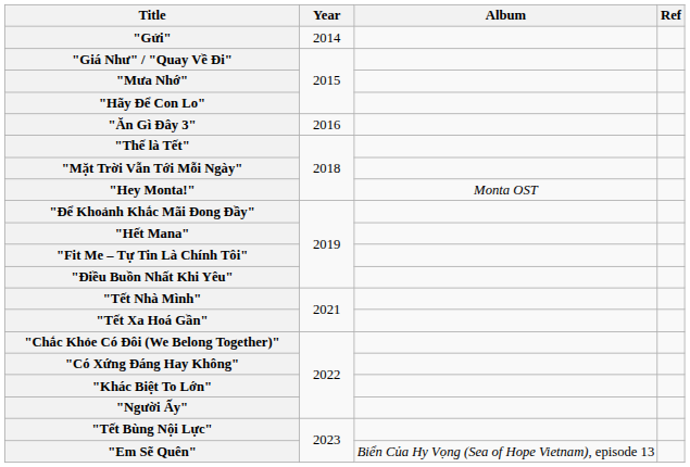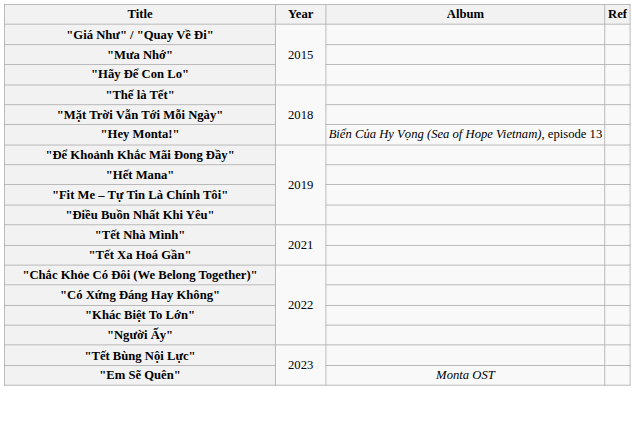- row: "Gửi" | 2014
- row: "Ăn Gì Đây 3" | 2016
"Hey Monta!" | Album: Monta OST -> Biển Của Hy Vọng (Sea of Hope Vietnam), episode 13
"Em Sẽ Quên" | Album: Biển Của Hy Vọng (Sea of Hope Vietnam), episode 13 -> Monta OST
